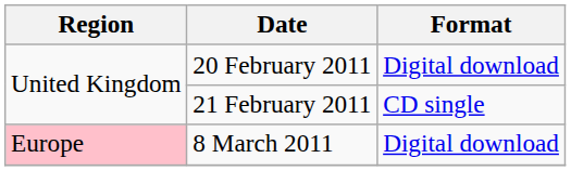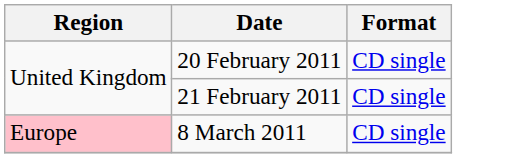20 February 2011 | Format: Digital download -> CD single
8 March 2011 | Format: Digital download -> CD single
